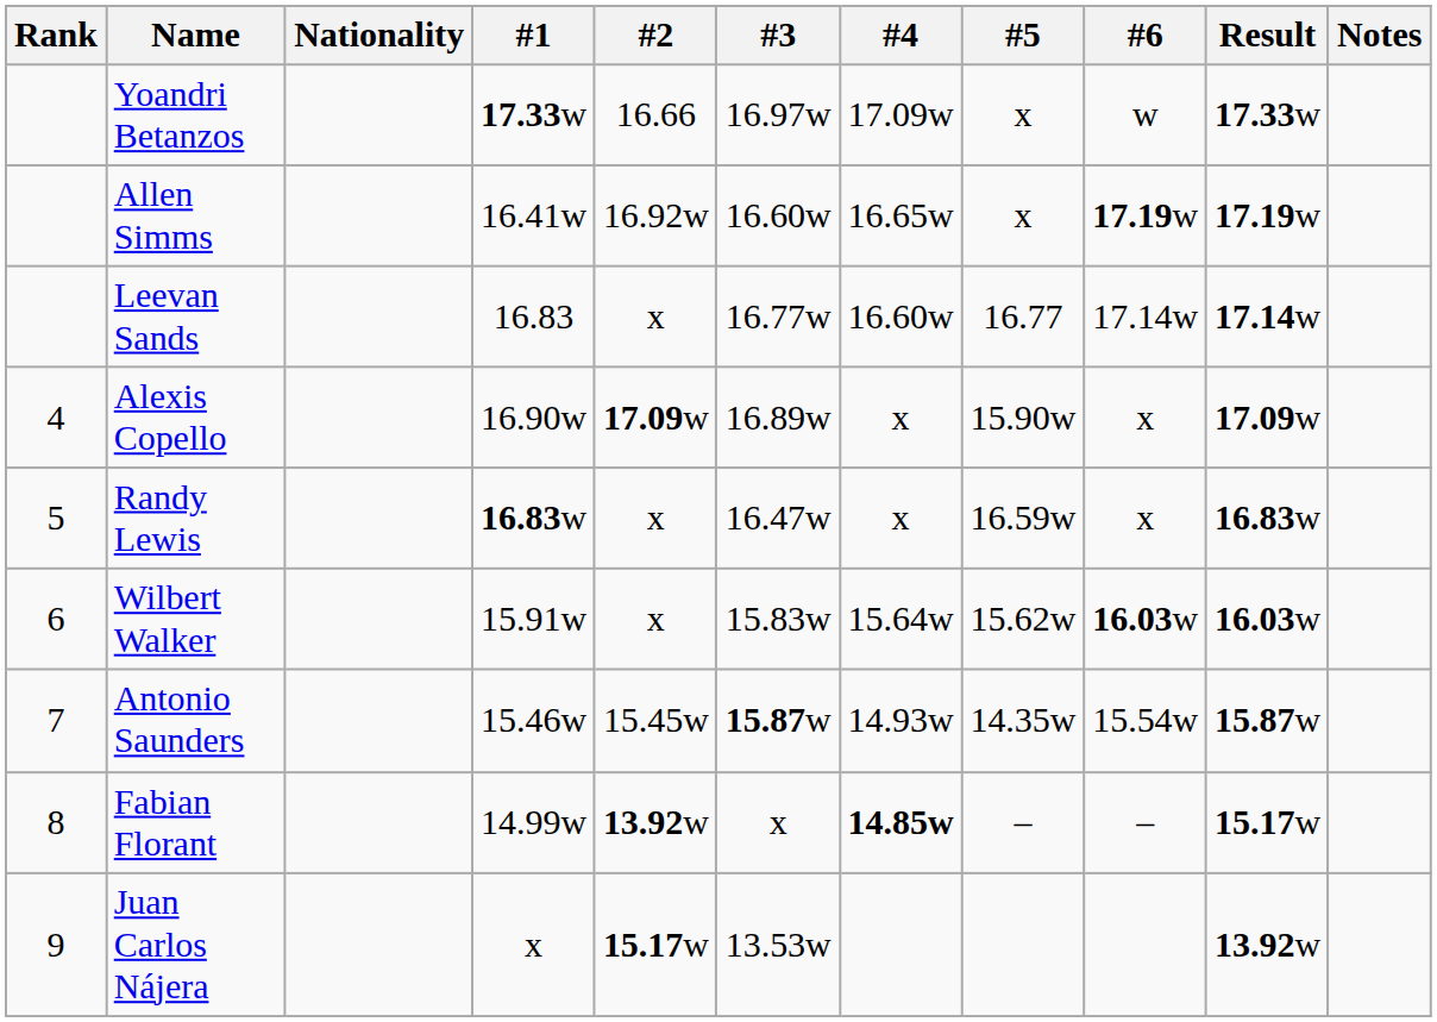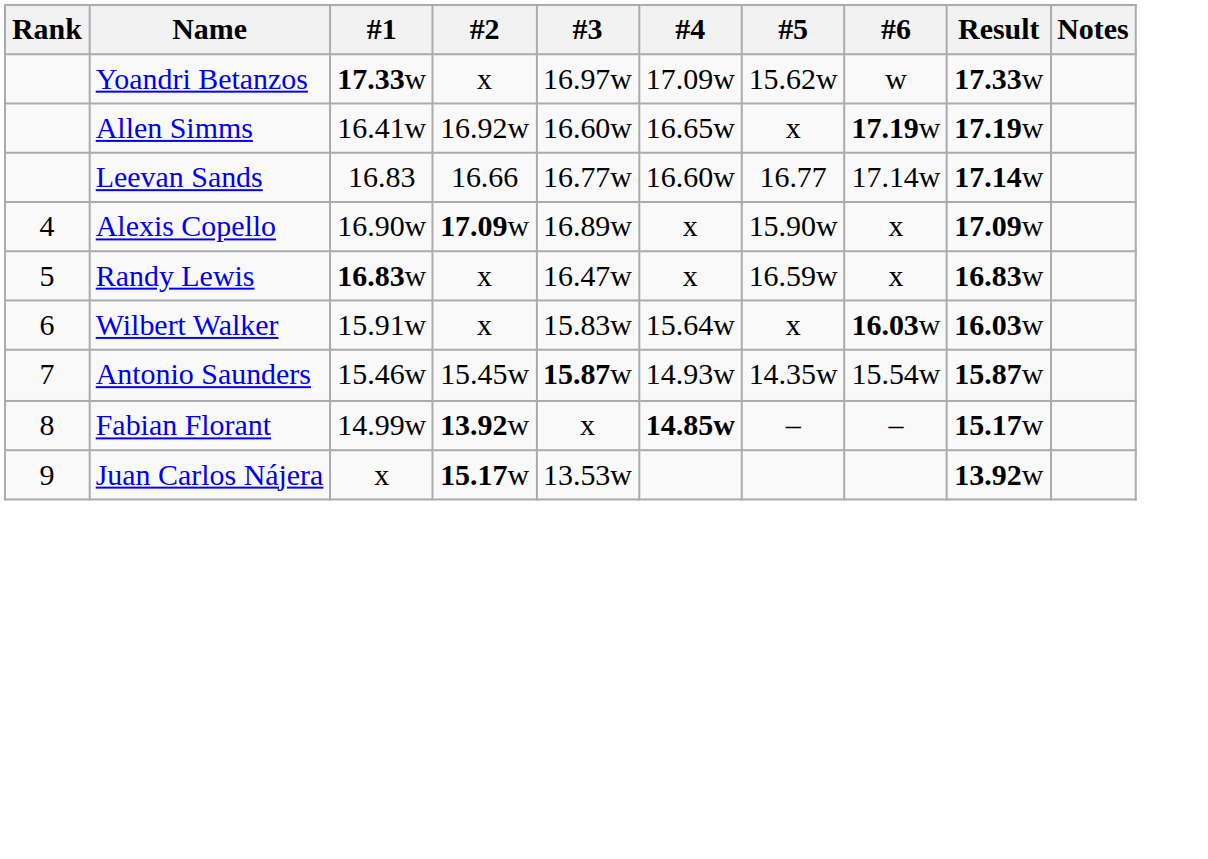- column: Nationality
Yoandri Betanzos | #2: 16.66 -> x
Yoandri Betanzos | #5: x -> 15.62w
Leevan Sands | #2: x -> 16.66
Wilbert Walker | #5: 15.62w -> x
